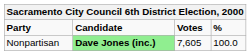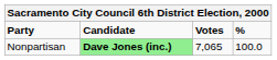Nonpartisan | Votes: 7,605 -> 7,065
